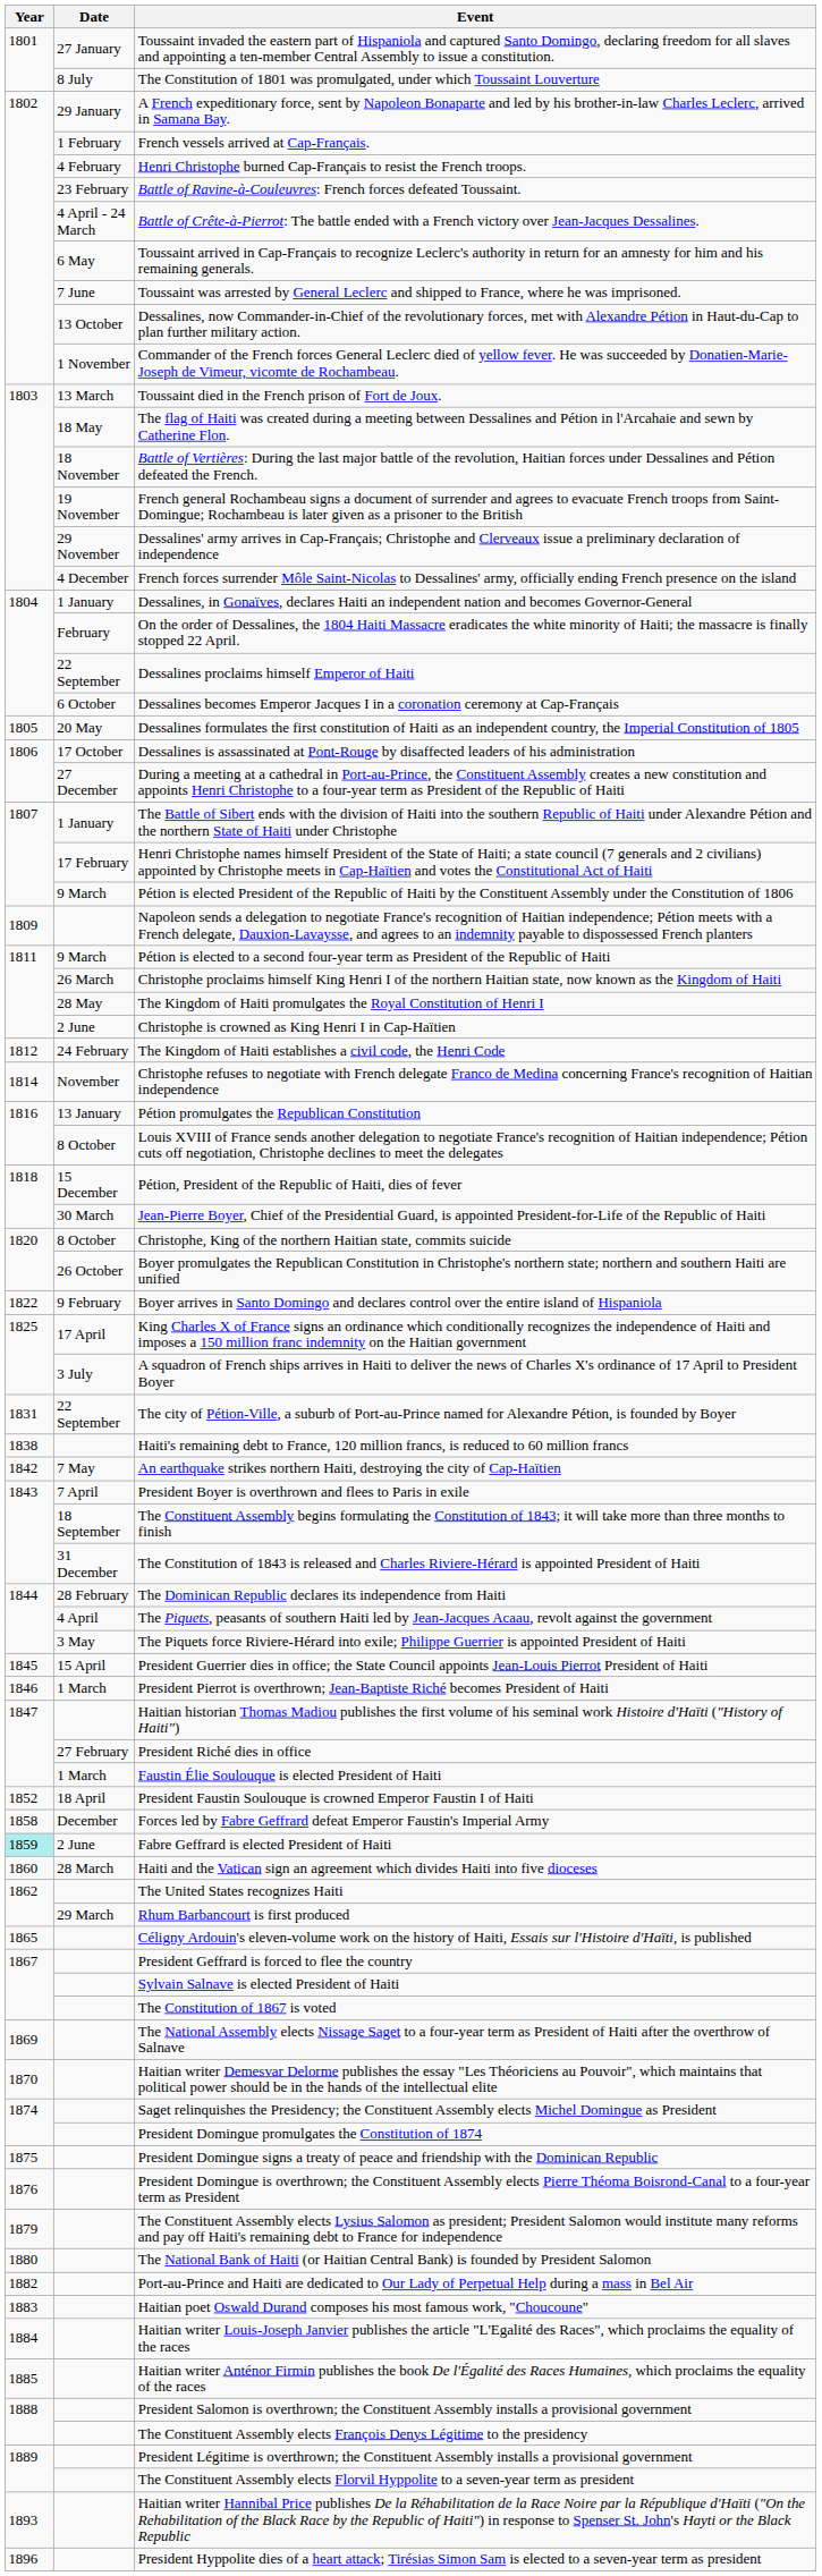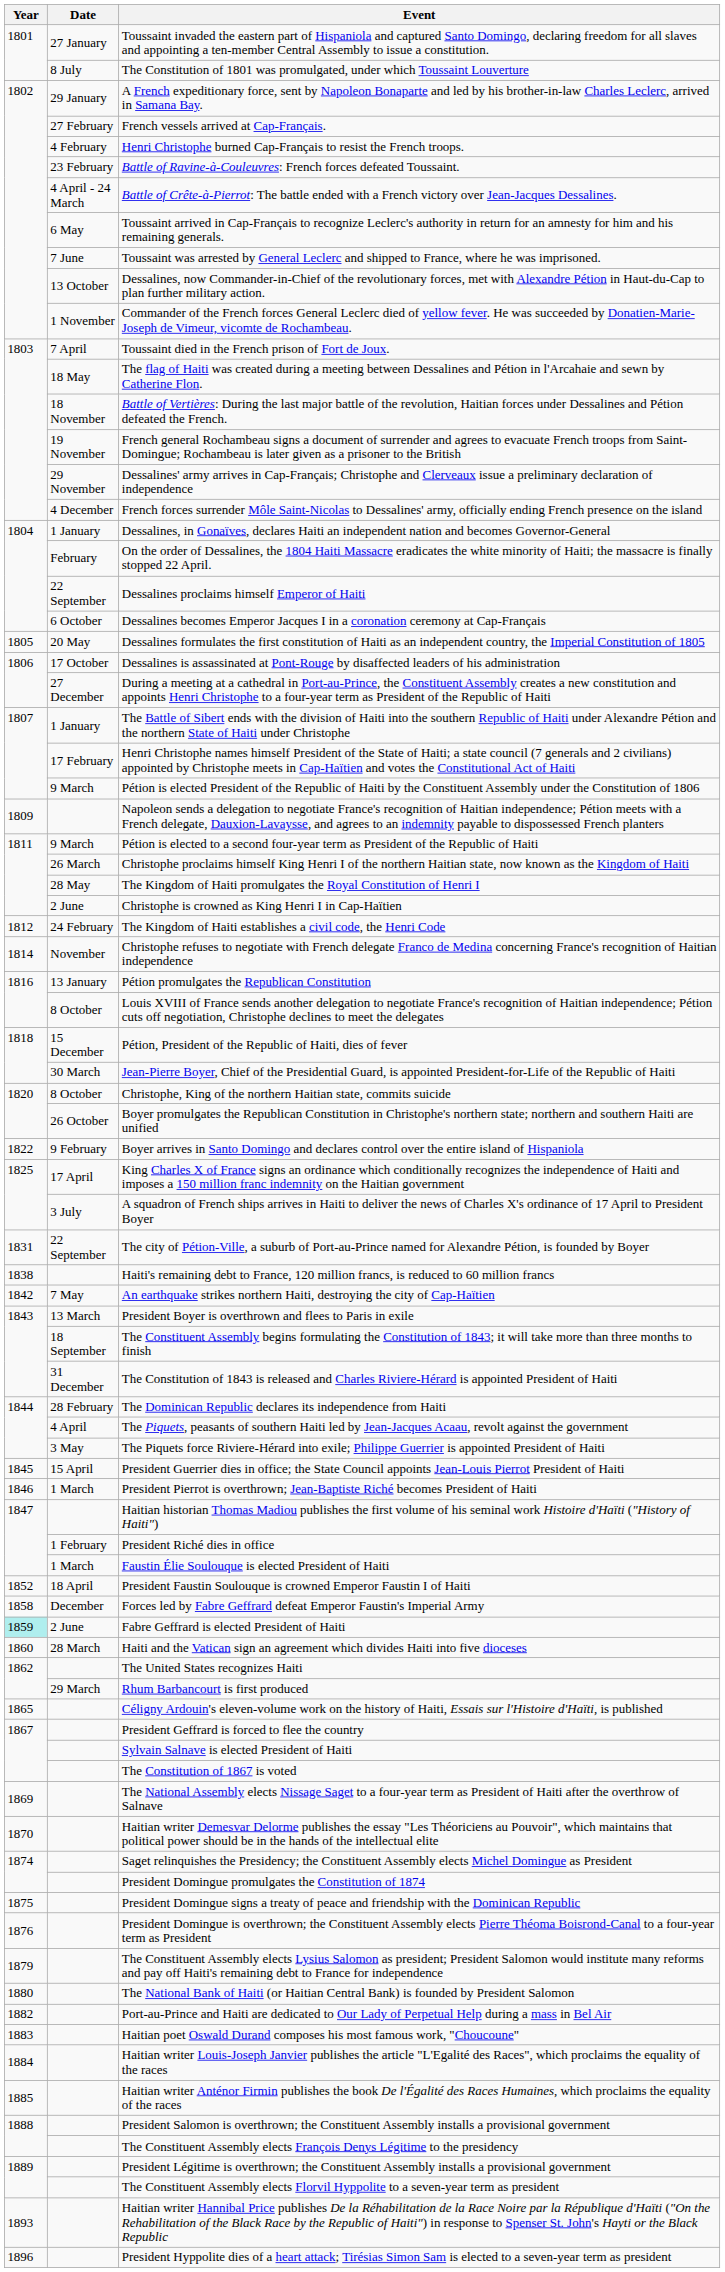French vessels arrived at Cap-Français. | Date: 1 February -> 27 February
Toussaint died in the French prison of Fort de Joux. | Date: 13 March -> 7 April
President Boyer is overthrown and flees to Paris in exile | Date: 7 April -> 13 March
President Riché dies in office | Date: 27 February -> 1 February
